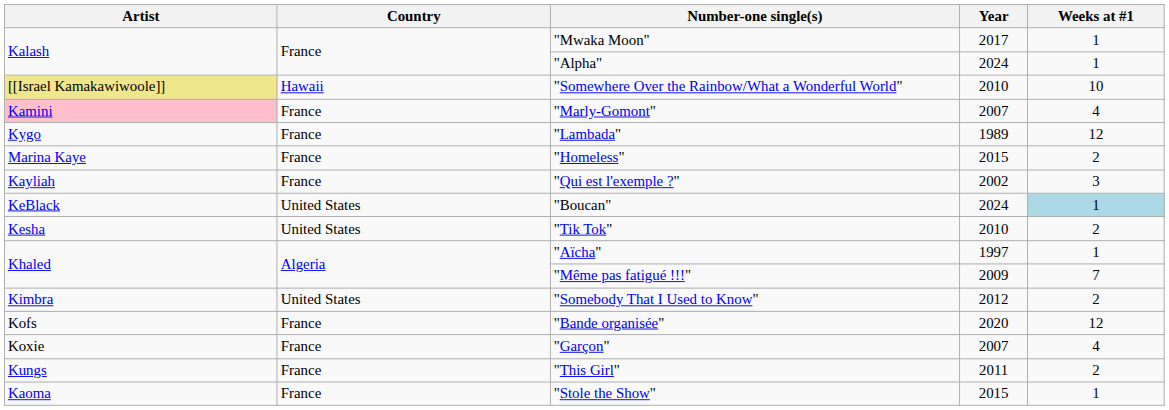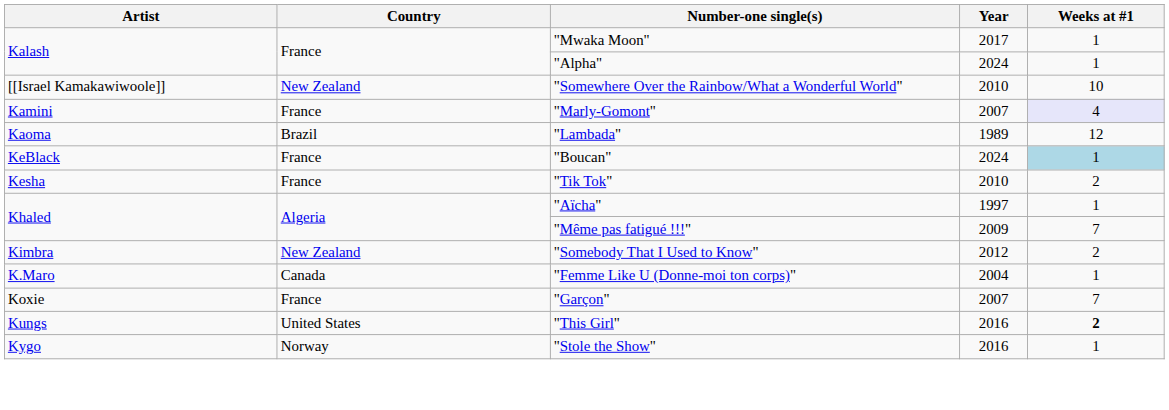"Somewhere Over the Rainbow/What a Wonderful World" | Artist: khaki background -> no background
"Somewhere Over the Rainbow/What a Wonderful World" | Country: Hawaii -> New Zealand
"Marly-Gomont" | Artist: pink background -> no background
"Marly-Gomont" | Weeks at #1: no background -> lavender background
"Lambada" | Artist: Kygo -> Kaoma
"Lambada" | Country: France -> Brazil
- row: Marina Kaye | France | "Homeless" | 2015 | 2
- row: Kayliah | France | "Qui est l'exemple ?" | 2002 | 3
"Boucan" | Country: United States -> France
"Tik Tok" | Country: United States -> France
"Somebody That I Used to Know" | Country: United States -> New Zealand
+ row: K.Maro | Canada | "Femme Like U (Donne-moi ton corps)" | 2004 | 1
- row: Kofs | France | "Bande organisée" | 2020 | 12
"Garçon" | Weeks at #1: 4 -> 7
"This Girl" | Country: France -> United States
"This Girl" | Year: 2011 -> 2016
"This Girl" | Weeks at #1: normal -> bold
"Stole the Show" | Artist: Kaoma -> Kygo
"Stole the Show" | Country: France -> Norway
"Stole the Show" | Year: 2015 -> 2016
